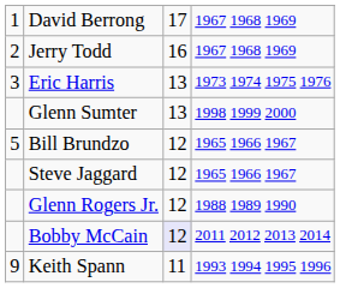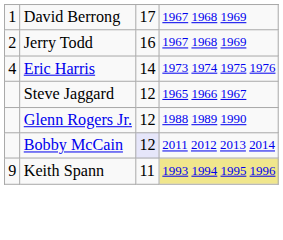Eric Harris | column 1: 3 -> 4
Eric Harris | column 3: 13 -> 14
- row: Glenn Sumter | 13 | 1998 1999 2000
- row: 5 | Bill Brundzo | 12 | 1965 1966 1967
Keith Spann | column 4: no background -> khaki background
